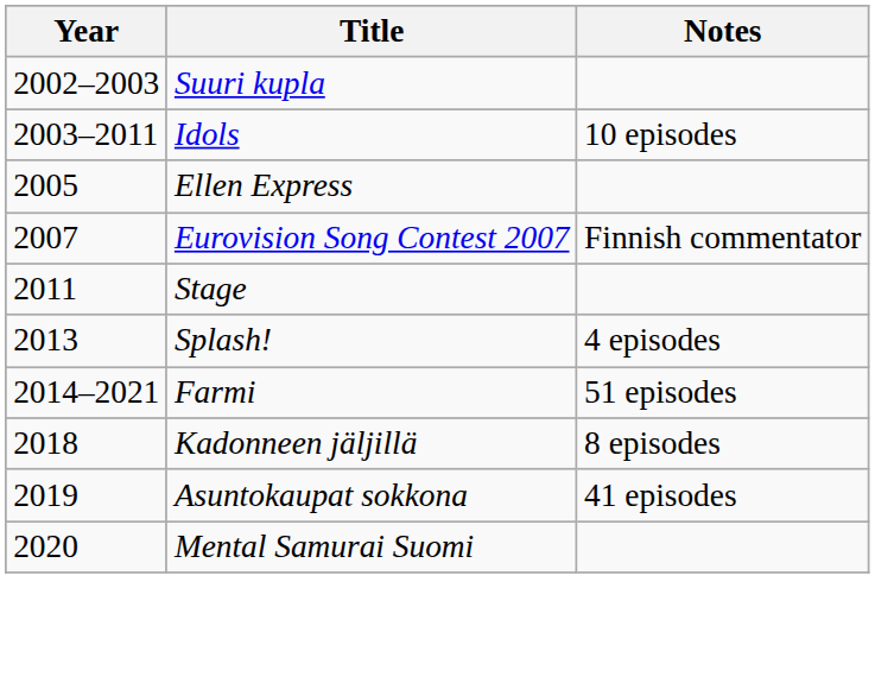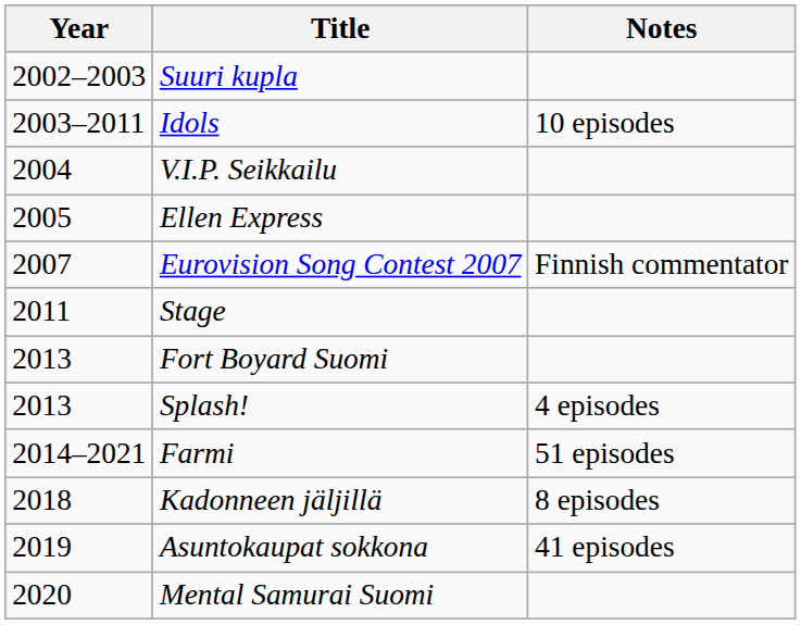+ row: 2004 | V.I.P. Seikkailu
+ row: 2013 | Fort Boyard Suomi
